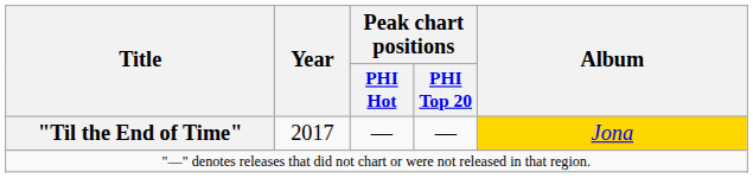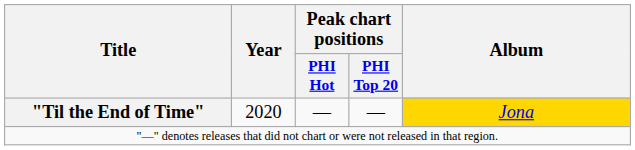"Til the End of Time" | Year: 2017 -> 2020
